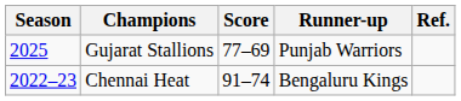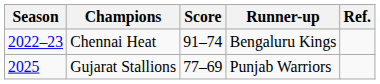rows swapped: Chennai Heat <-> Gujarat Stallions
